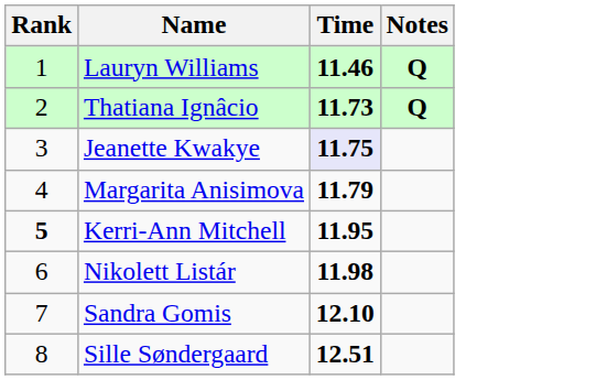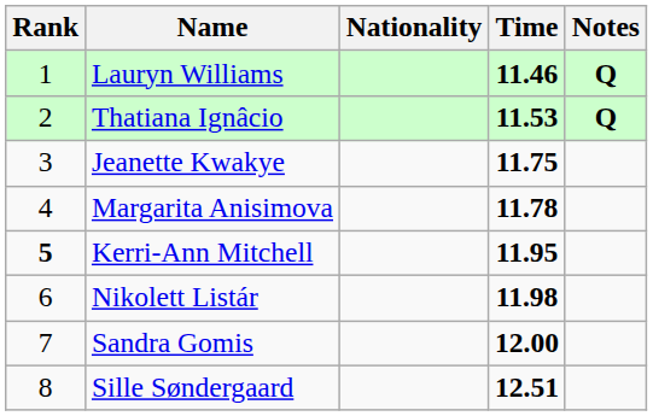+ column: Nationality
Thatiana Ignâcio | Time: 11.73 -> 11.53
Jeanette Kwakye | Time: lavender background -> no background
Margarita Anisimova | Time: 11.79 -> 11.78
Sandra Gomis | Time: 12.10 -> 12.00
